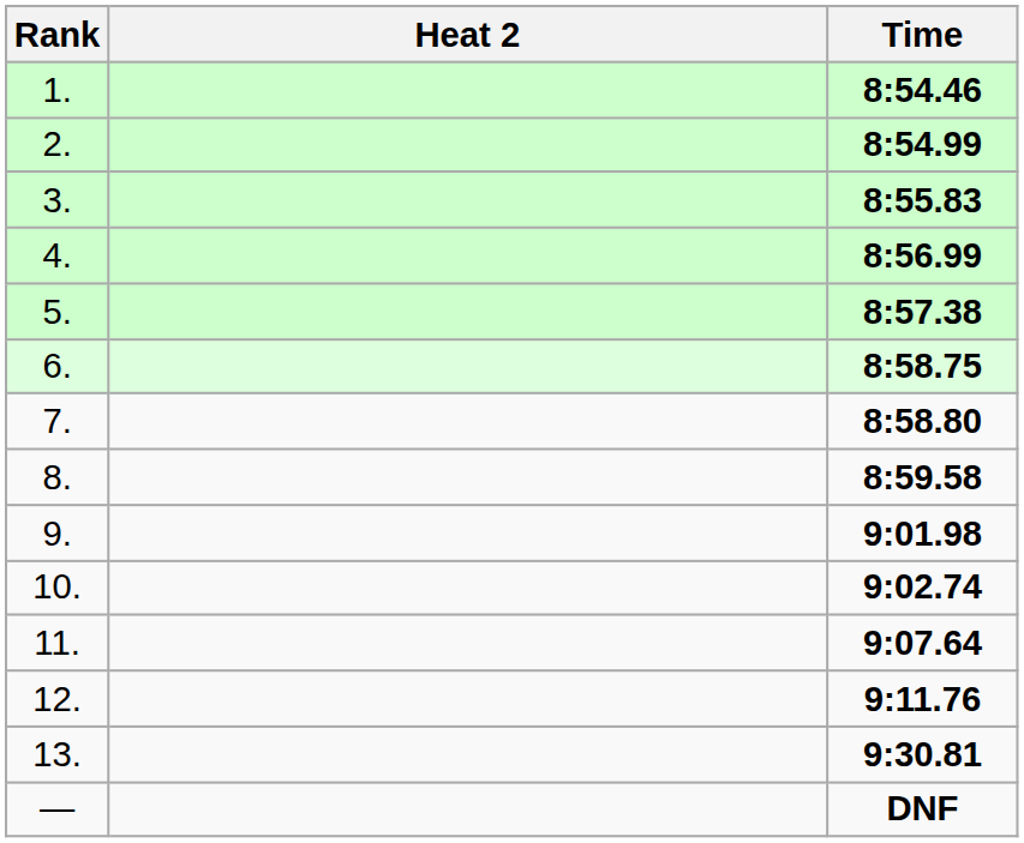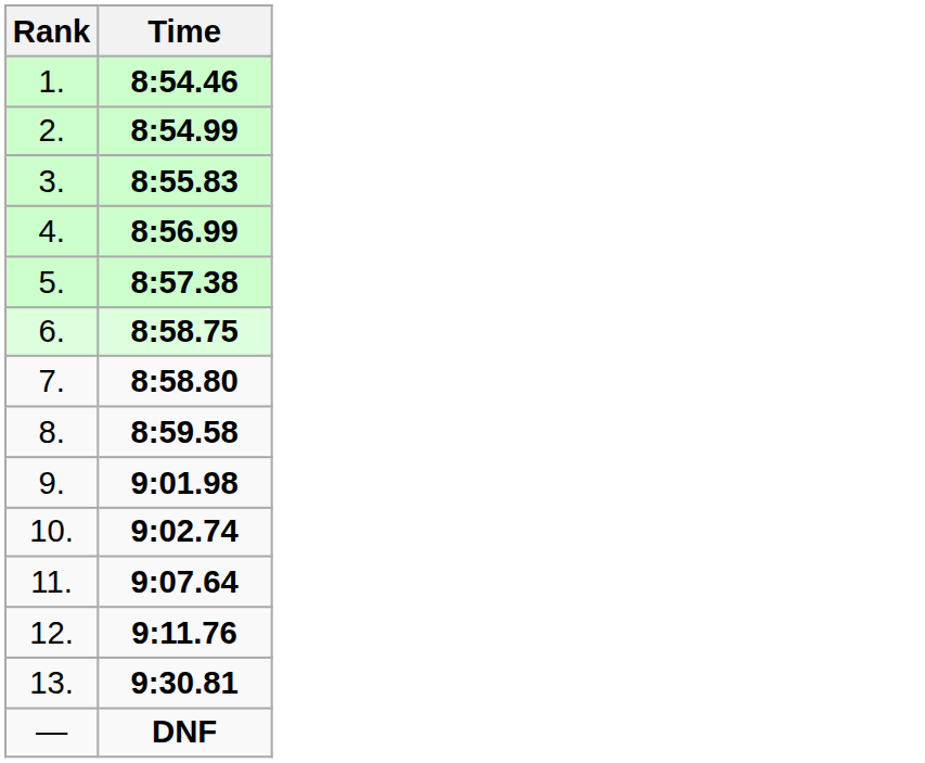- column: Heat 2
